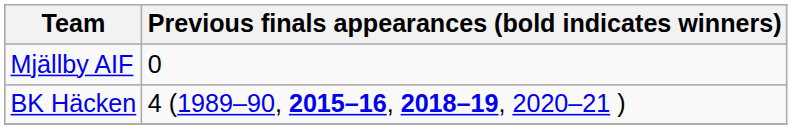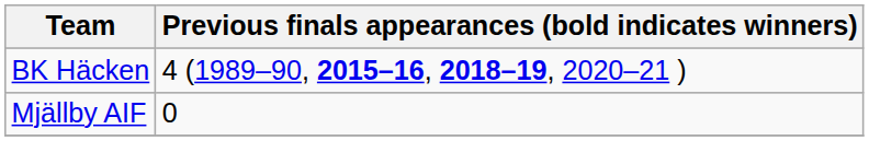rows swapped: BK Häcken <-> Mjällby AIF
